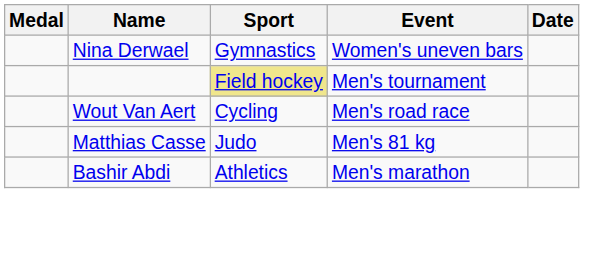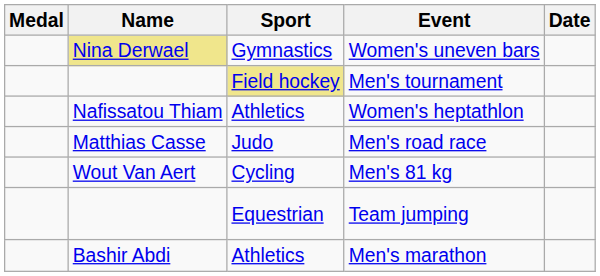Women's uneven bars | Name: no background -> khaki background
+ row: Nafissatou Thiam | Athletics | Women's heptathlon
Men's road race | Name: Wout Van Aert -> Matthias Casse
Men's road race | Sport: Cycling -> Judo
Men's 81 kg | Name: Matthias Casse -> Wout Van Aert
Men's 81 kg | Sport: Judo -> Cycling
+ row: Equestrian | Team jumping
